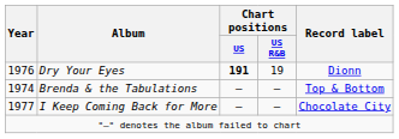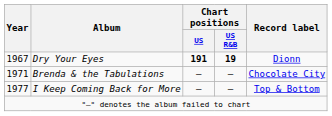Dry Your Eyes | Year: 1976 -> 1967
Dry Your Eyes | Chart positions / US R&B: normal -> bold
Brenda & the Tabulations | Year: 1974 -> 1971
Brenda & the Tabulations | Record label: Top & Bottom -> Chocolate City
I Keep Coming Back for More | Record label: Chocolate City -> Top & Bottom
